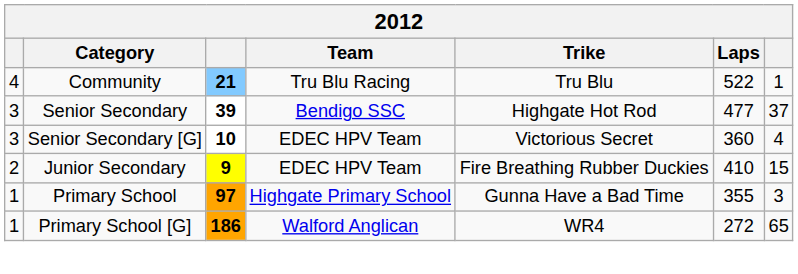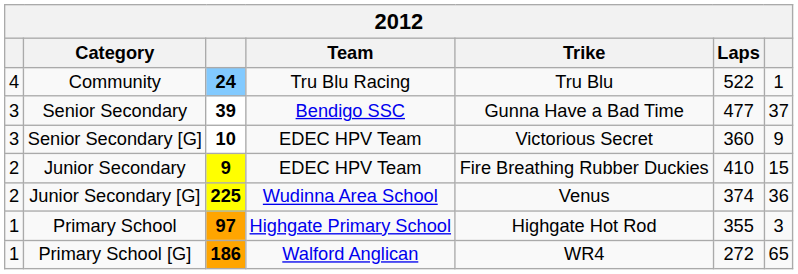Community | column 3: 21 -> 24
Senior Secondary | Trike: Highgate Hot Rod -> Gunna Have a Bad Time
Senior Secondary [G] | column 7: 4 -> 9
+ row: 2 | Junior Secondary [G] | 225 | Wudinna Area School | Venus | 374 | 36
Primary School | Trike: Gunna Have a Bad Time -> Highgate Hot Rod
